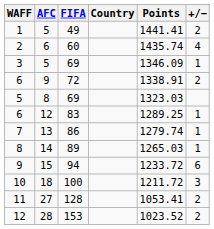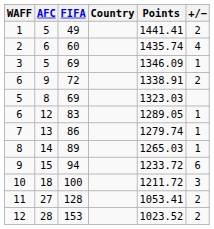6 / 12 | Points: 1289.25 -> 1289.05
